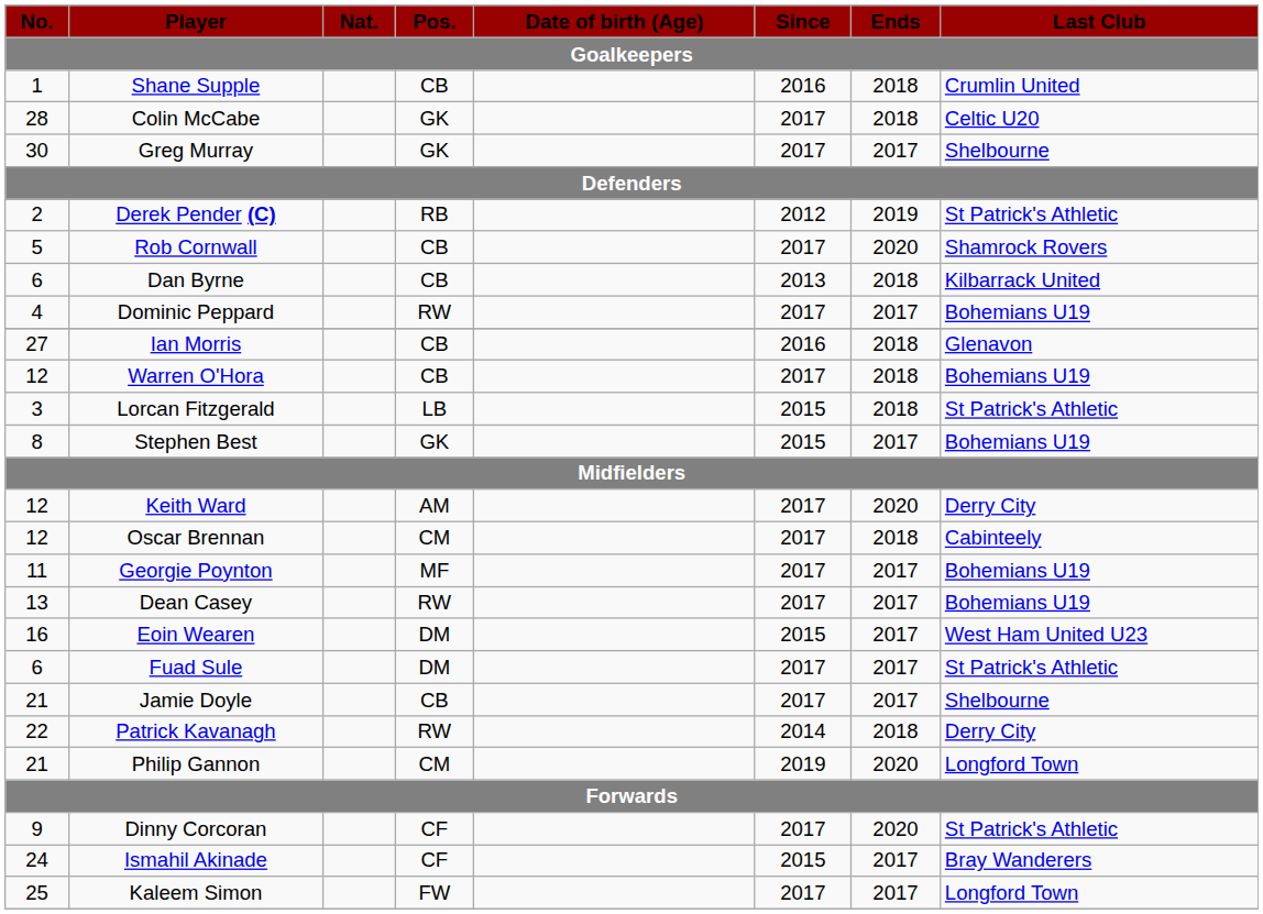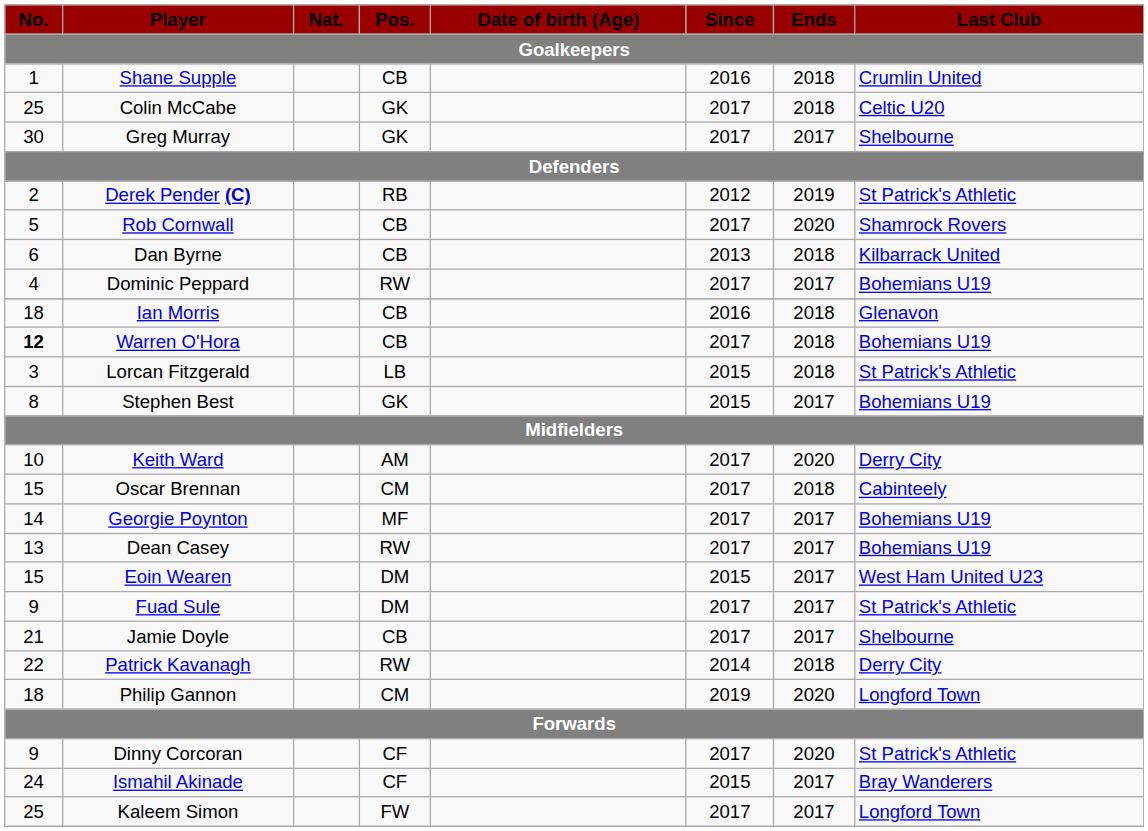Colin McCabe | No.: 28 -> 25
Ian Morris | No.: 27 -> 18
Warren O'Hora | No.: normal -> bold
Keith Ward | No.: 12 -> 10
Oscar Brennan | No.: 12 -> 15
Georgie Poynton | No.: 11 -> 14
Eoin Wearen | No.: 16 -> 15
Fuad Sule | No.: 6 -> 9
Philip Gannon | No.: 21 -> 18
